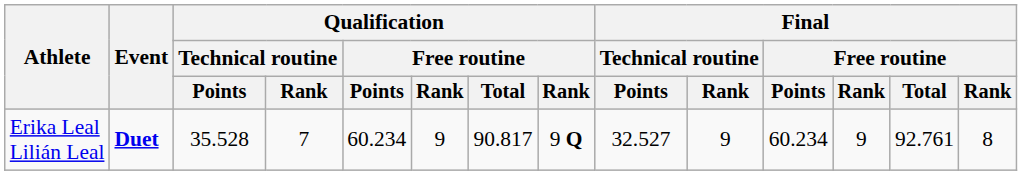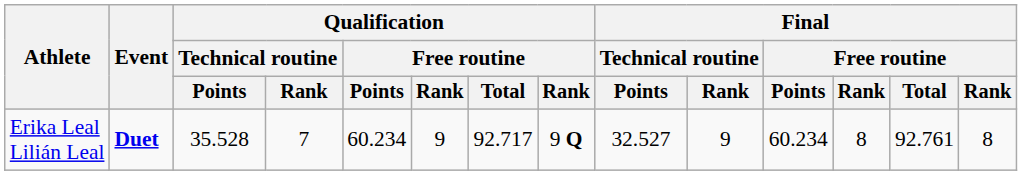Erika Leal Lilián Leal | Qualification / Free routine / Total: 90.817 -> 92.717
Erika Leal Lilián Leal | column 12: 9 -> 8
